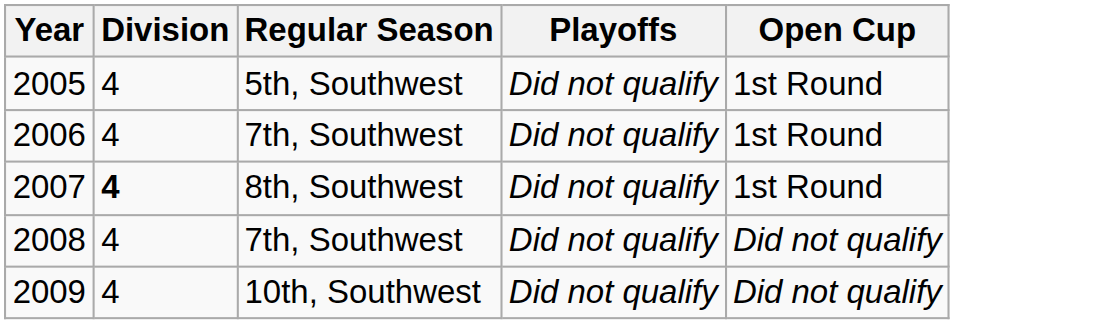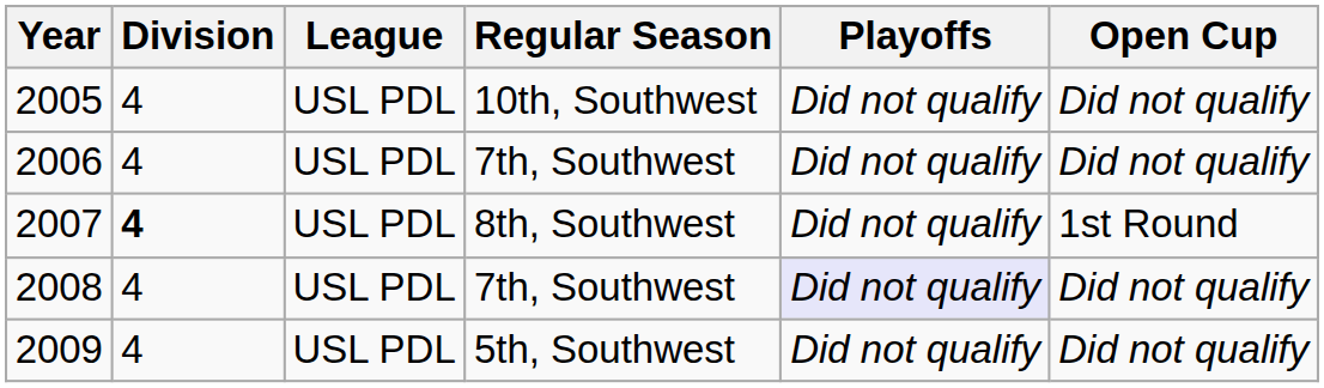+ column: League | USL PDL | USL PDL | USL PDL | USL PDL | USL PDL
2005 | Regular Season: 5th, Southwest -> 10th, Southwest
2005 | Open Cup: 1st Round -> Did not qualify
2006 | Open Cup: 1st Round -> Did not qualify
2008 | Playoffs: no background -> lavender background
2009 | Regular Season: 10th, Southwest -> 5th, Southwest
